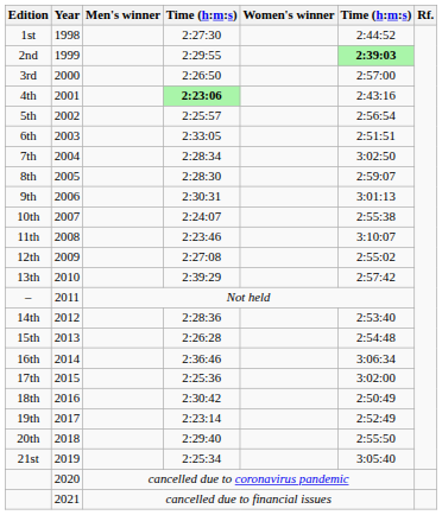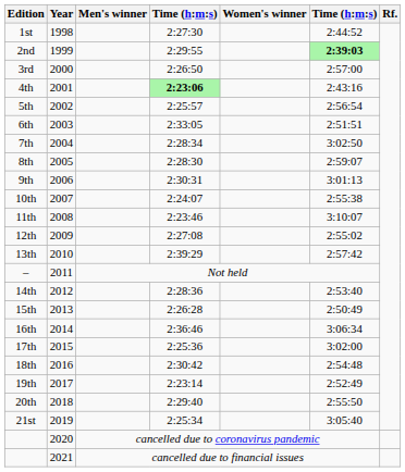15th | column 6: 2:54:48 -> 2:50:49
18th | column 6: 2:50:49 -> 2:54:48
